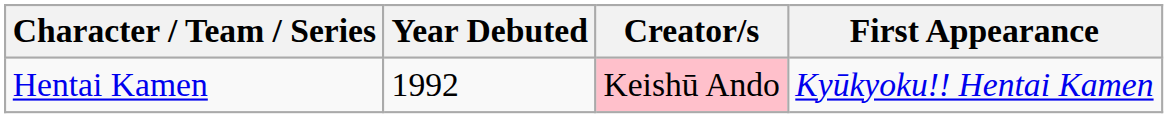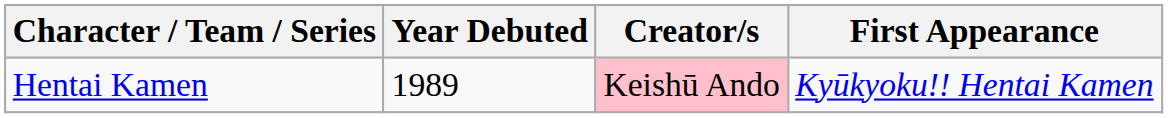Hentai Kamen | Year Debuted: 1992 -> 1989
